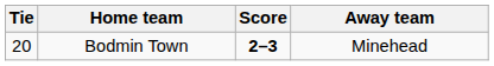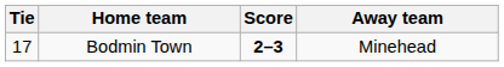Bodmin Town | Tie: 20 -> 17
